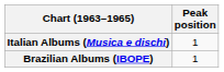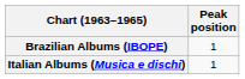rows swapped: Brazilian Albums (IBOPE) <-> Italian Albums (Musica e dischi)
